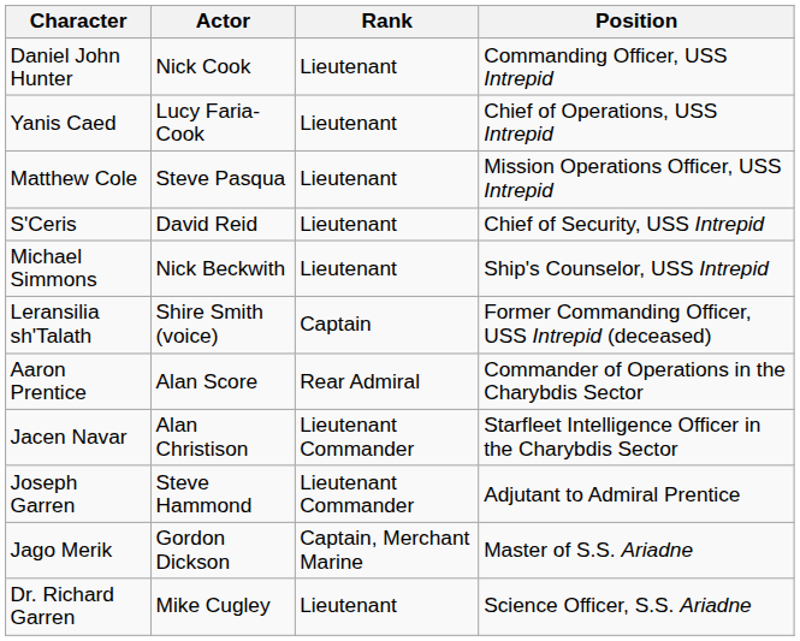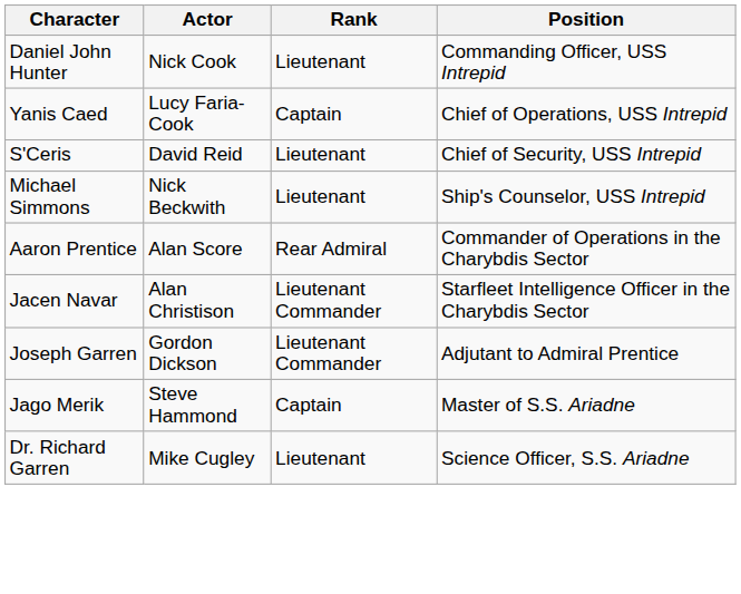Yanis Caed | Rank: Lieutenant -> Captain
- row: Matthew Cole | Steve Pasqua | Lieutenant | Mission Operations Officer, USS Intrepid
- row: Leransilia sh'Talath | Shire Smith (voice) | Captain | Former Commanding Officer, USS Intrepid (deceased)
Joseph Garren | Actor: Steve Hammond -> Gordon Dickson
Jago Merik | Actor: Gordon Dickson -> Steve Hammond
Jago Merik | Rank: Captain, Merchant Marine -> Captain
